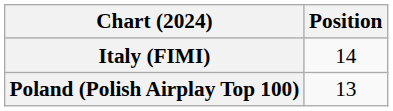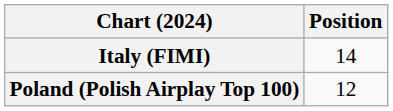Poland (Polish Airplay Top 100) | Position: 13 -> 12
